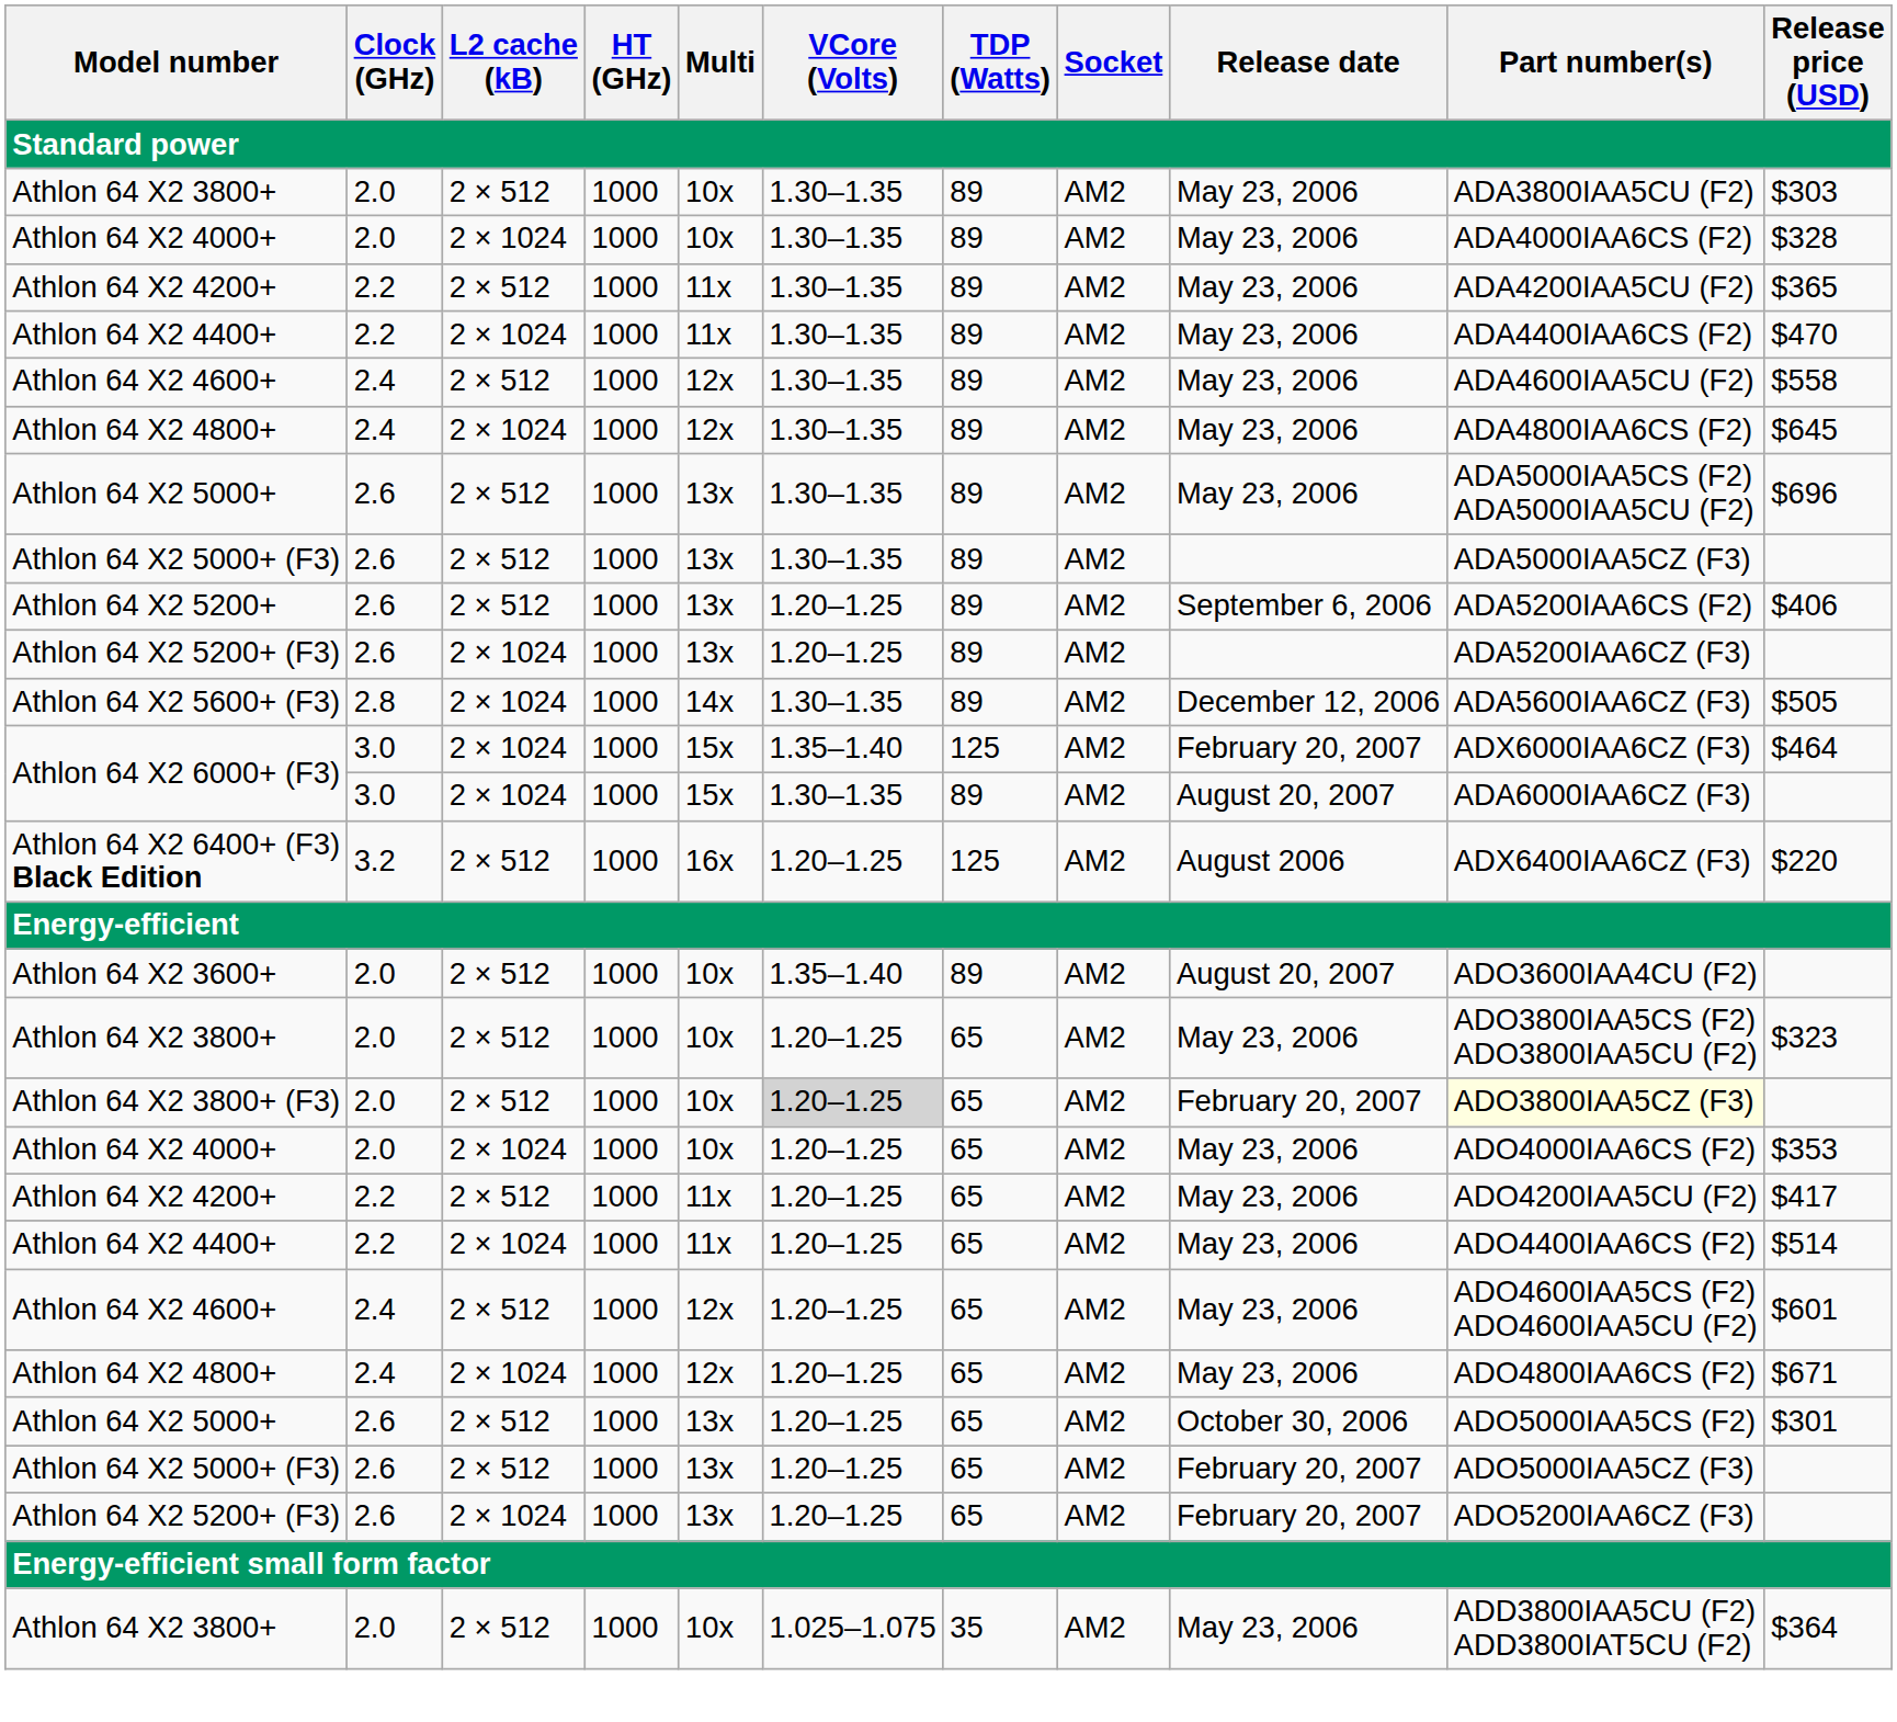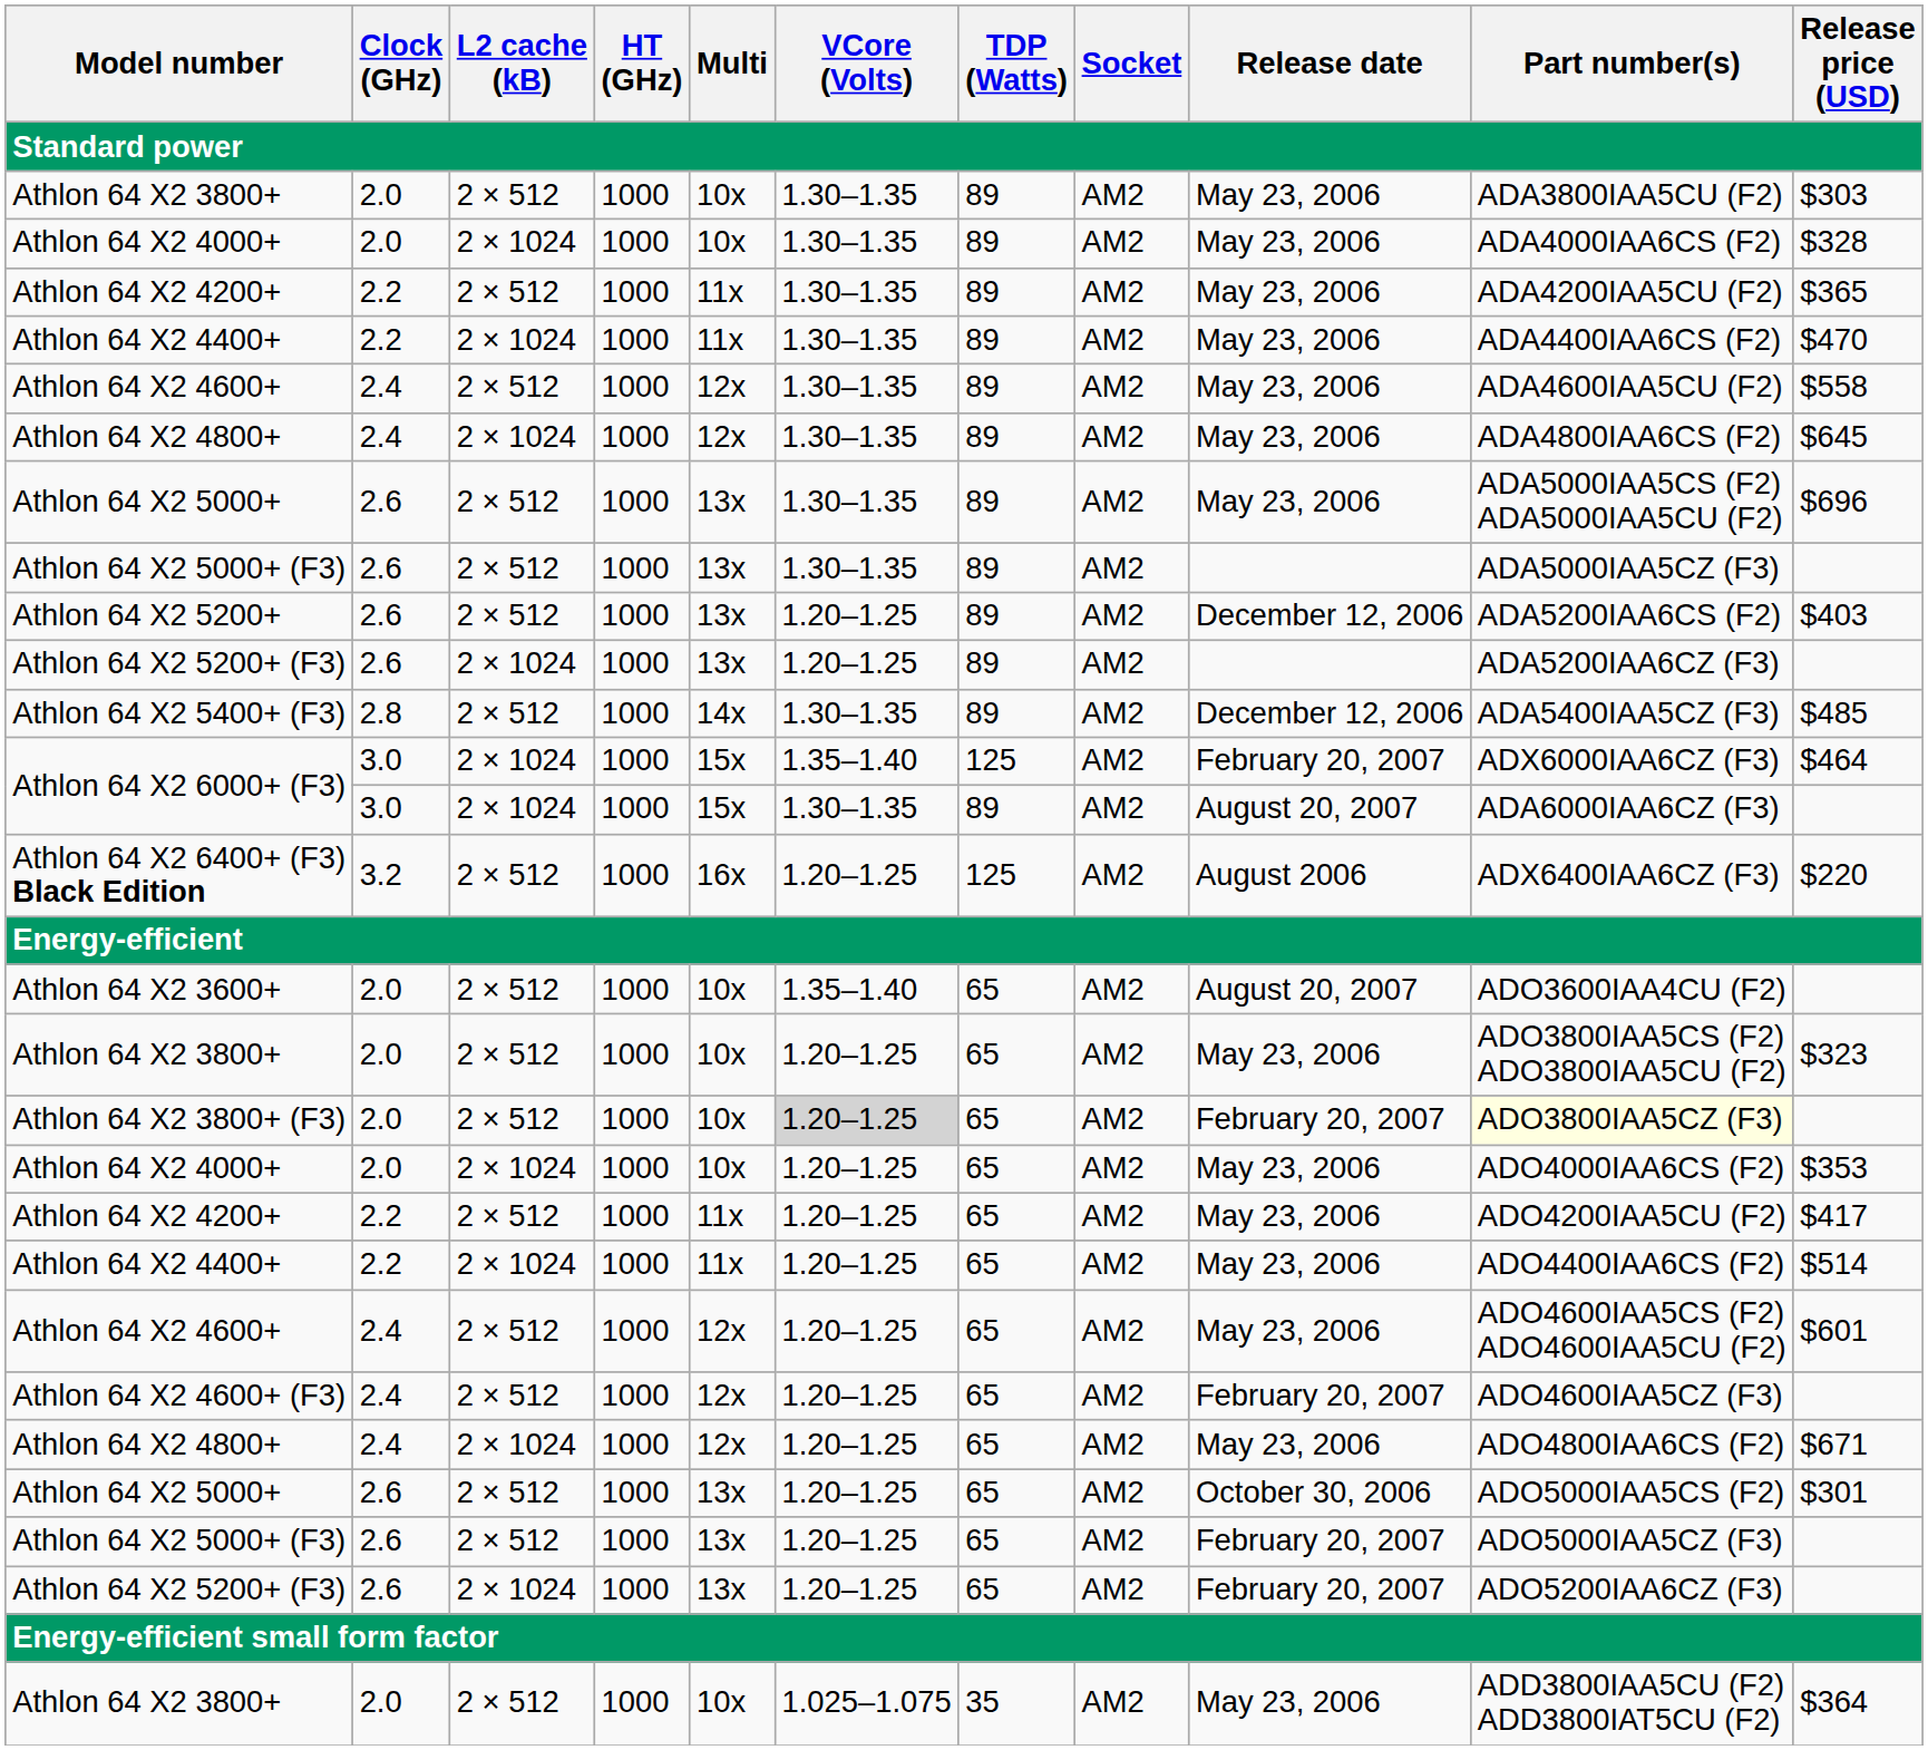Athlon 64 X2 5200+ | Release date: September 6, 2006 -> December 12, 2006
Athlon 64 X2 5200+ | Release price (USD): $406 -> $403
+ row: Athlon 64 X2 5400+ (F3) | 2.8 | 2 × 512 | 1000 | 14x | 1.30–1.35 | 89 | AM2 | December 12, 2006 | ADA5400IAA5CZ (F3) | $485
- row: Athlon 64 X2 5600+ (F3) | 2.8 | 2 × 1024 | 1000 | 14x | 1.30–1.35 | 89 | AM2 | December 12, 2006 | ADA5600IAA6CZ (F3) | $505
Athlon 64 X2 3600+ | TDP (Watts): 89 -> 65
+ row: Athlon 64 X2 4600+ (F3) | 2.4 | 2 × 512 | 1000 | 12x | 1.20–1.25 | 65 | AM2 | February 20, 2007 | ADO4600IAA5CZ (F3)
